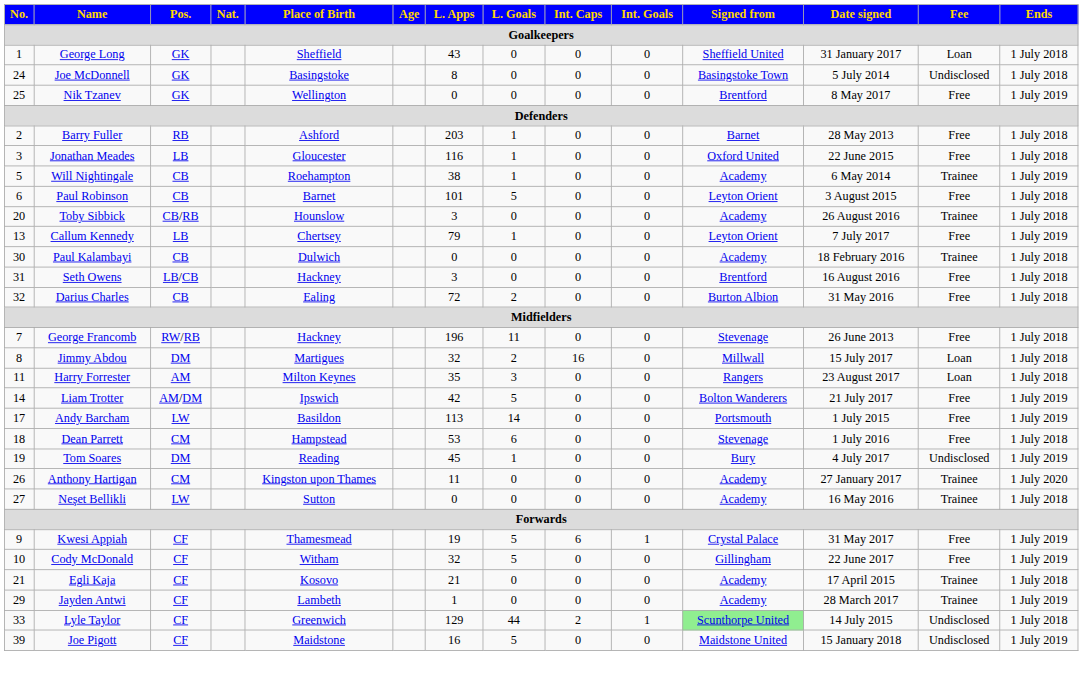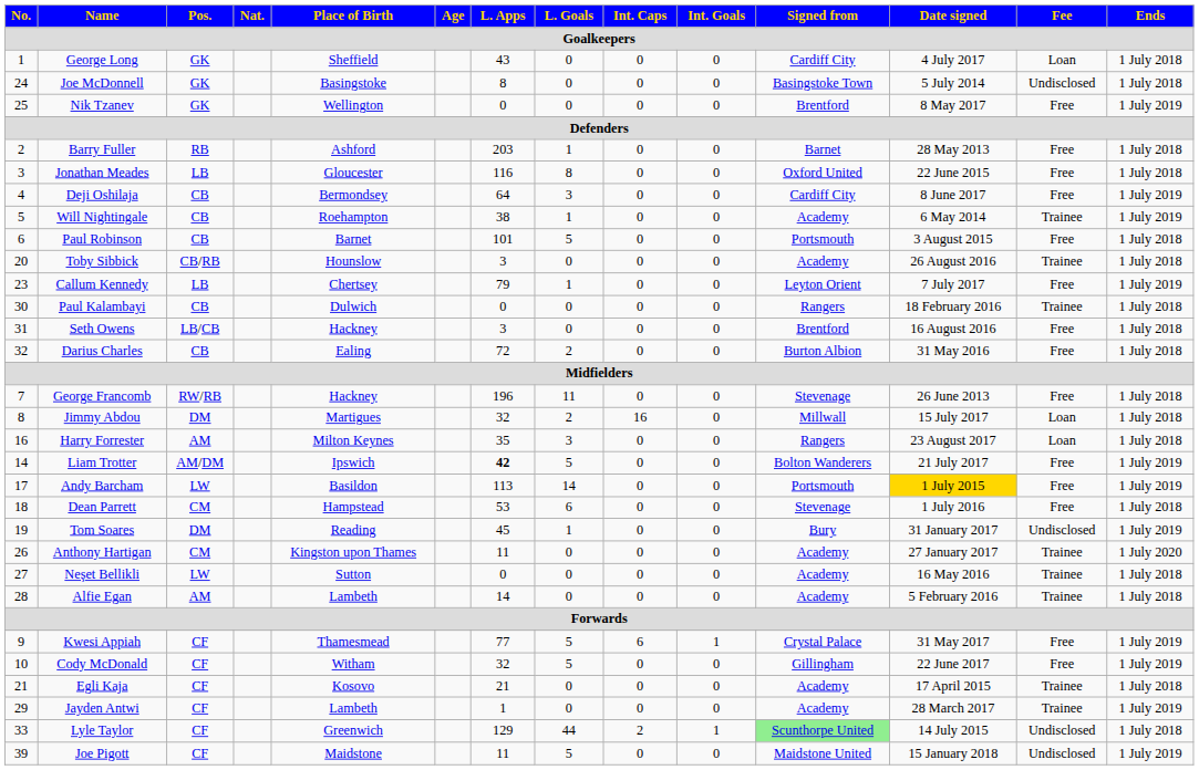George Long | Signed from: Sheffield United -> Cardiff City
George Long | Date signed: 31 January 2017 -> 4 July 2017
Jonathan Meades | L. Goals: 1 -> 8
+ row: 4 | Deji Oshilaja | CB | Bermondsey | 64 | 3 | 0 | 0 | Cardiff City | 8 June 2017 | Free | 1 July 2019
Paul Robinson | Signed from: Leyton Orient -> Portsmouth
Callum Kennedy | No.: 13 -> 23
Paul Kalambayi | Signed from: Academy -> Rangers
Harry Forrester | No.: 11 -> 16
Liam Trotter | L. Apps: normal -> bold
Andy Barcham | Date signed: no background -> gold background
Tom Soares | Date signed: 4 July 2017 -> 31 January 2017
+ row: 28 | Alfie Egan | AM | Lambeth | 14 | 0 | 0 | 0 | Academy | 5 February 2016 | Trainee | 1 July 2018
Kwesi Appiah | L. Apps: 19 -> 77
Joe Pigott | L. Apps: 16 -> 11
